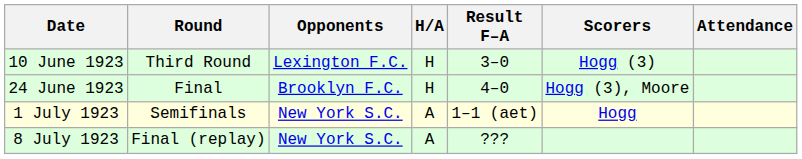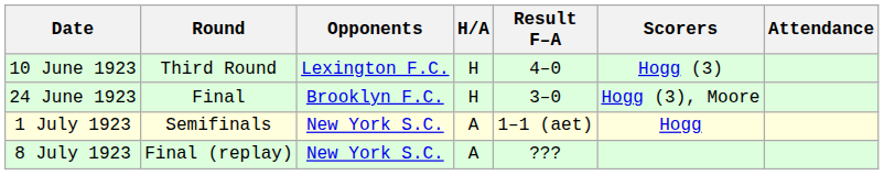10 June 1923 | Result F–A: 3–0 -> 4–0
24 June 1923 | Result F–A: 4–0 -> 3–0
